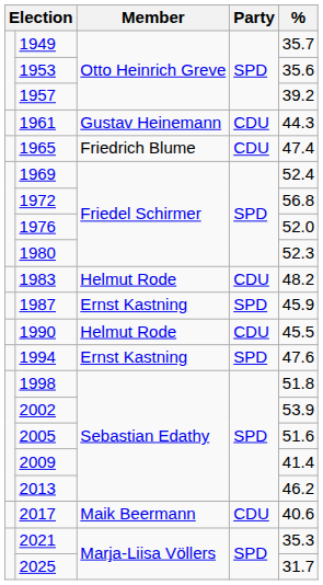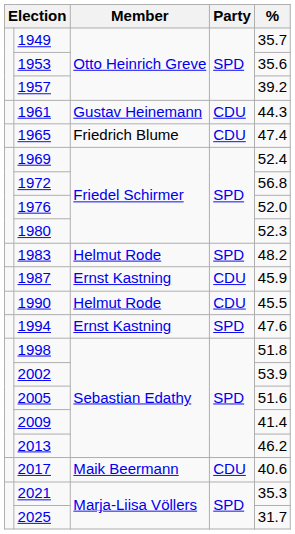1983 | Party: CDU -> SPD
1987 | Party: SPD -> CDU
